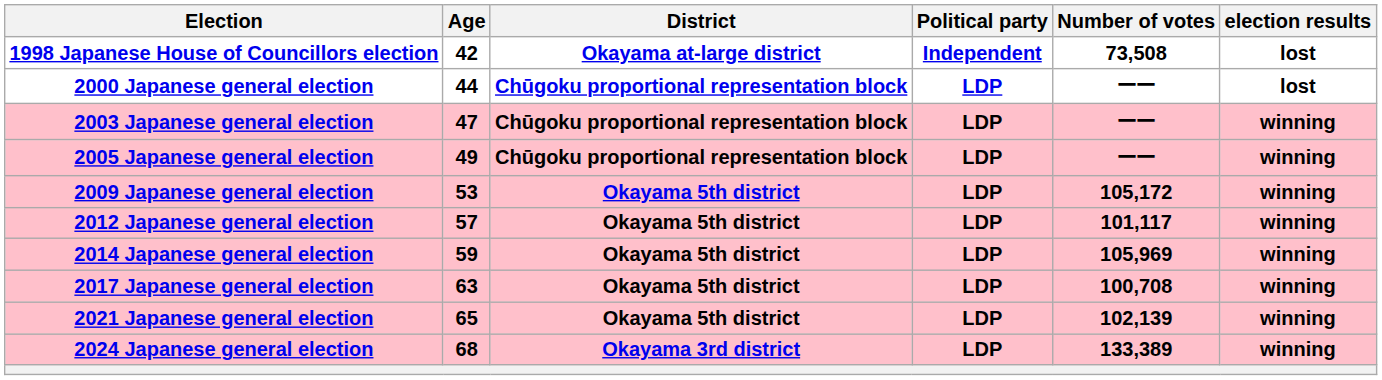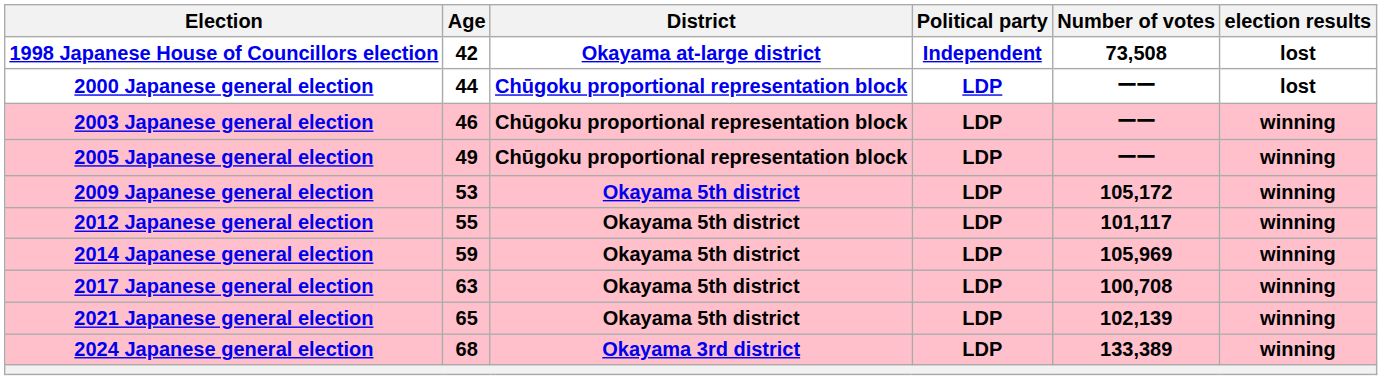2003 Japanese general election | Age: 47 -> 46
2012 Japanese general election | Age: 57 -> 55
